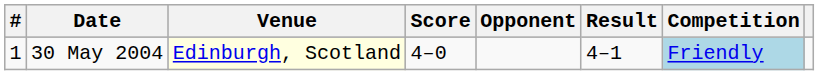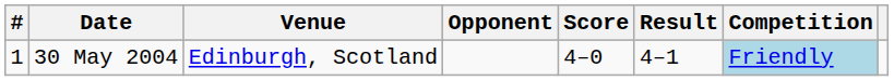columns swapped: Opponent <-> Score
30 May 2004 | Venue: lightyellow background -> no background
